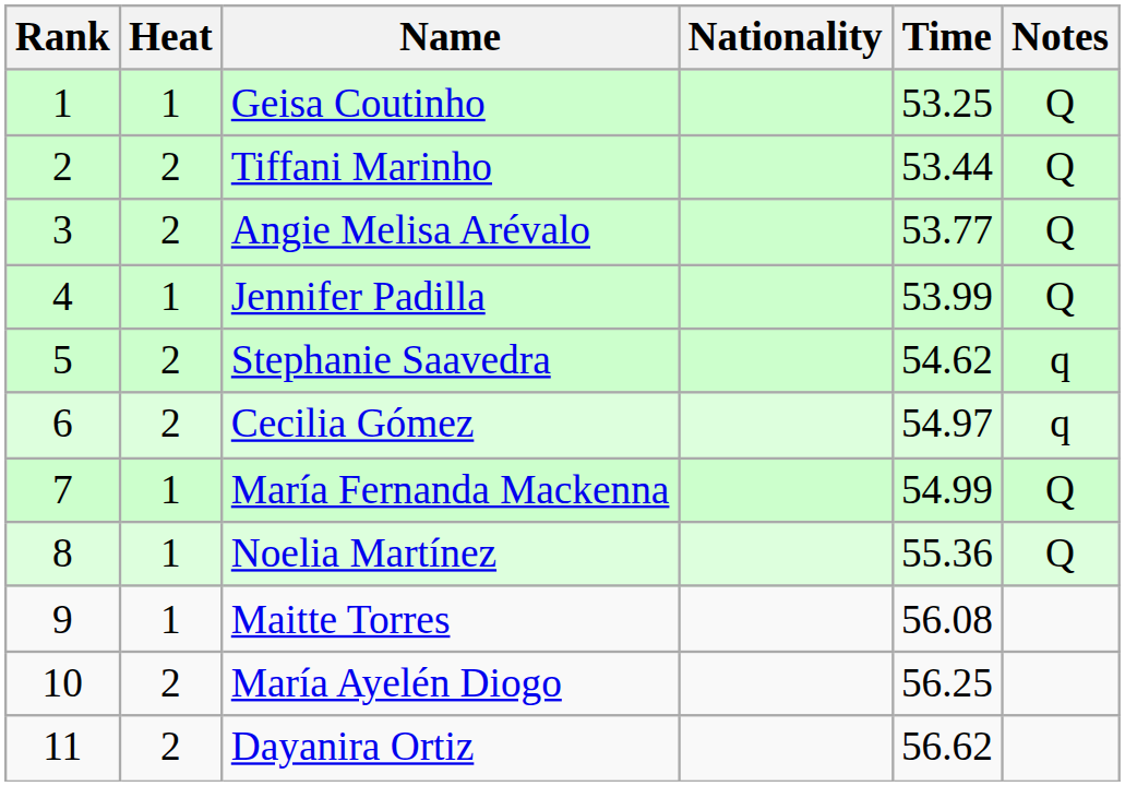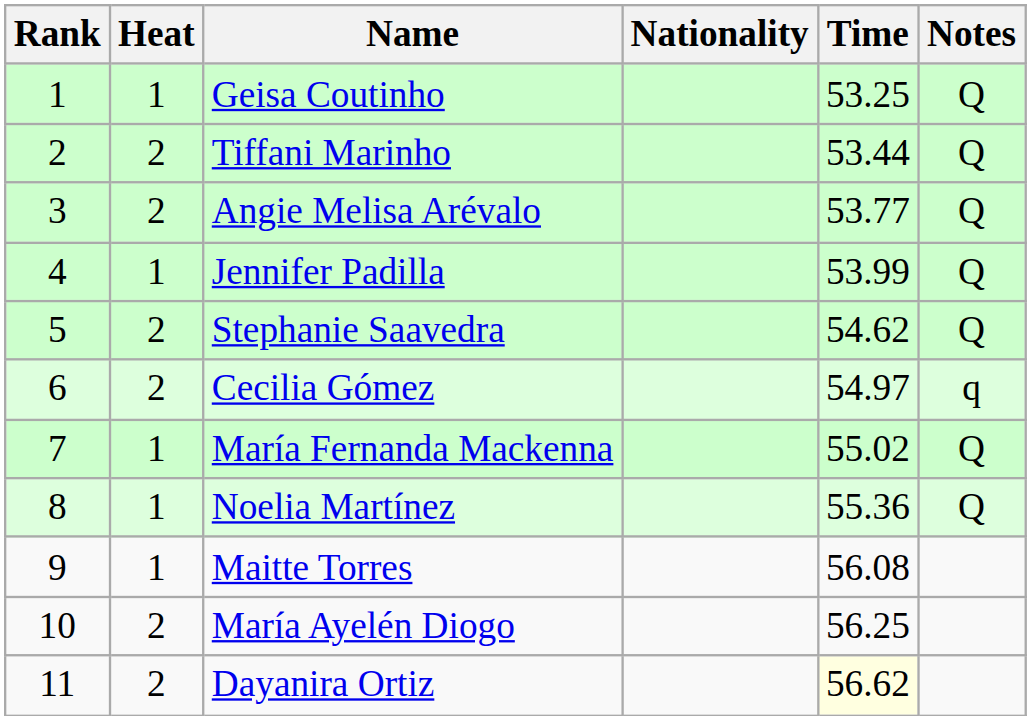Stephanie Saavedra | Notes: q -> Q
María Fernanda Mackenna | Time: 54.99 -> 55.02
Dayanira Ortiz | Time: no background -> lightyellow background
